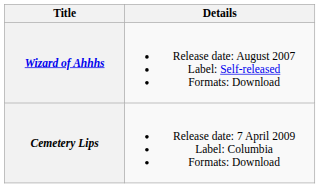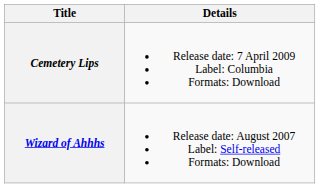rows swapped: Wizard of Ahhhs <-> Cemetery Lips
